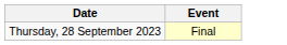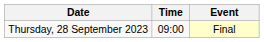+ column: Time | 09:00
